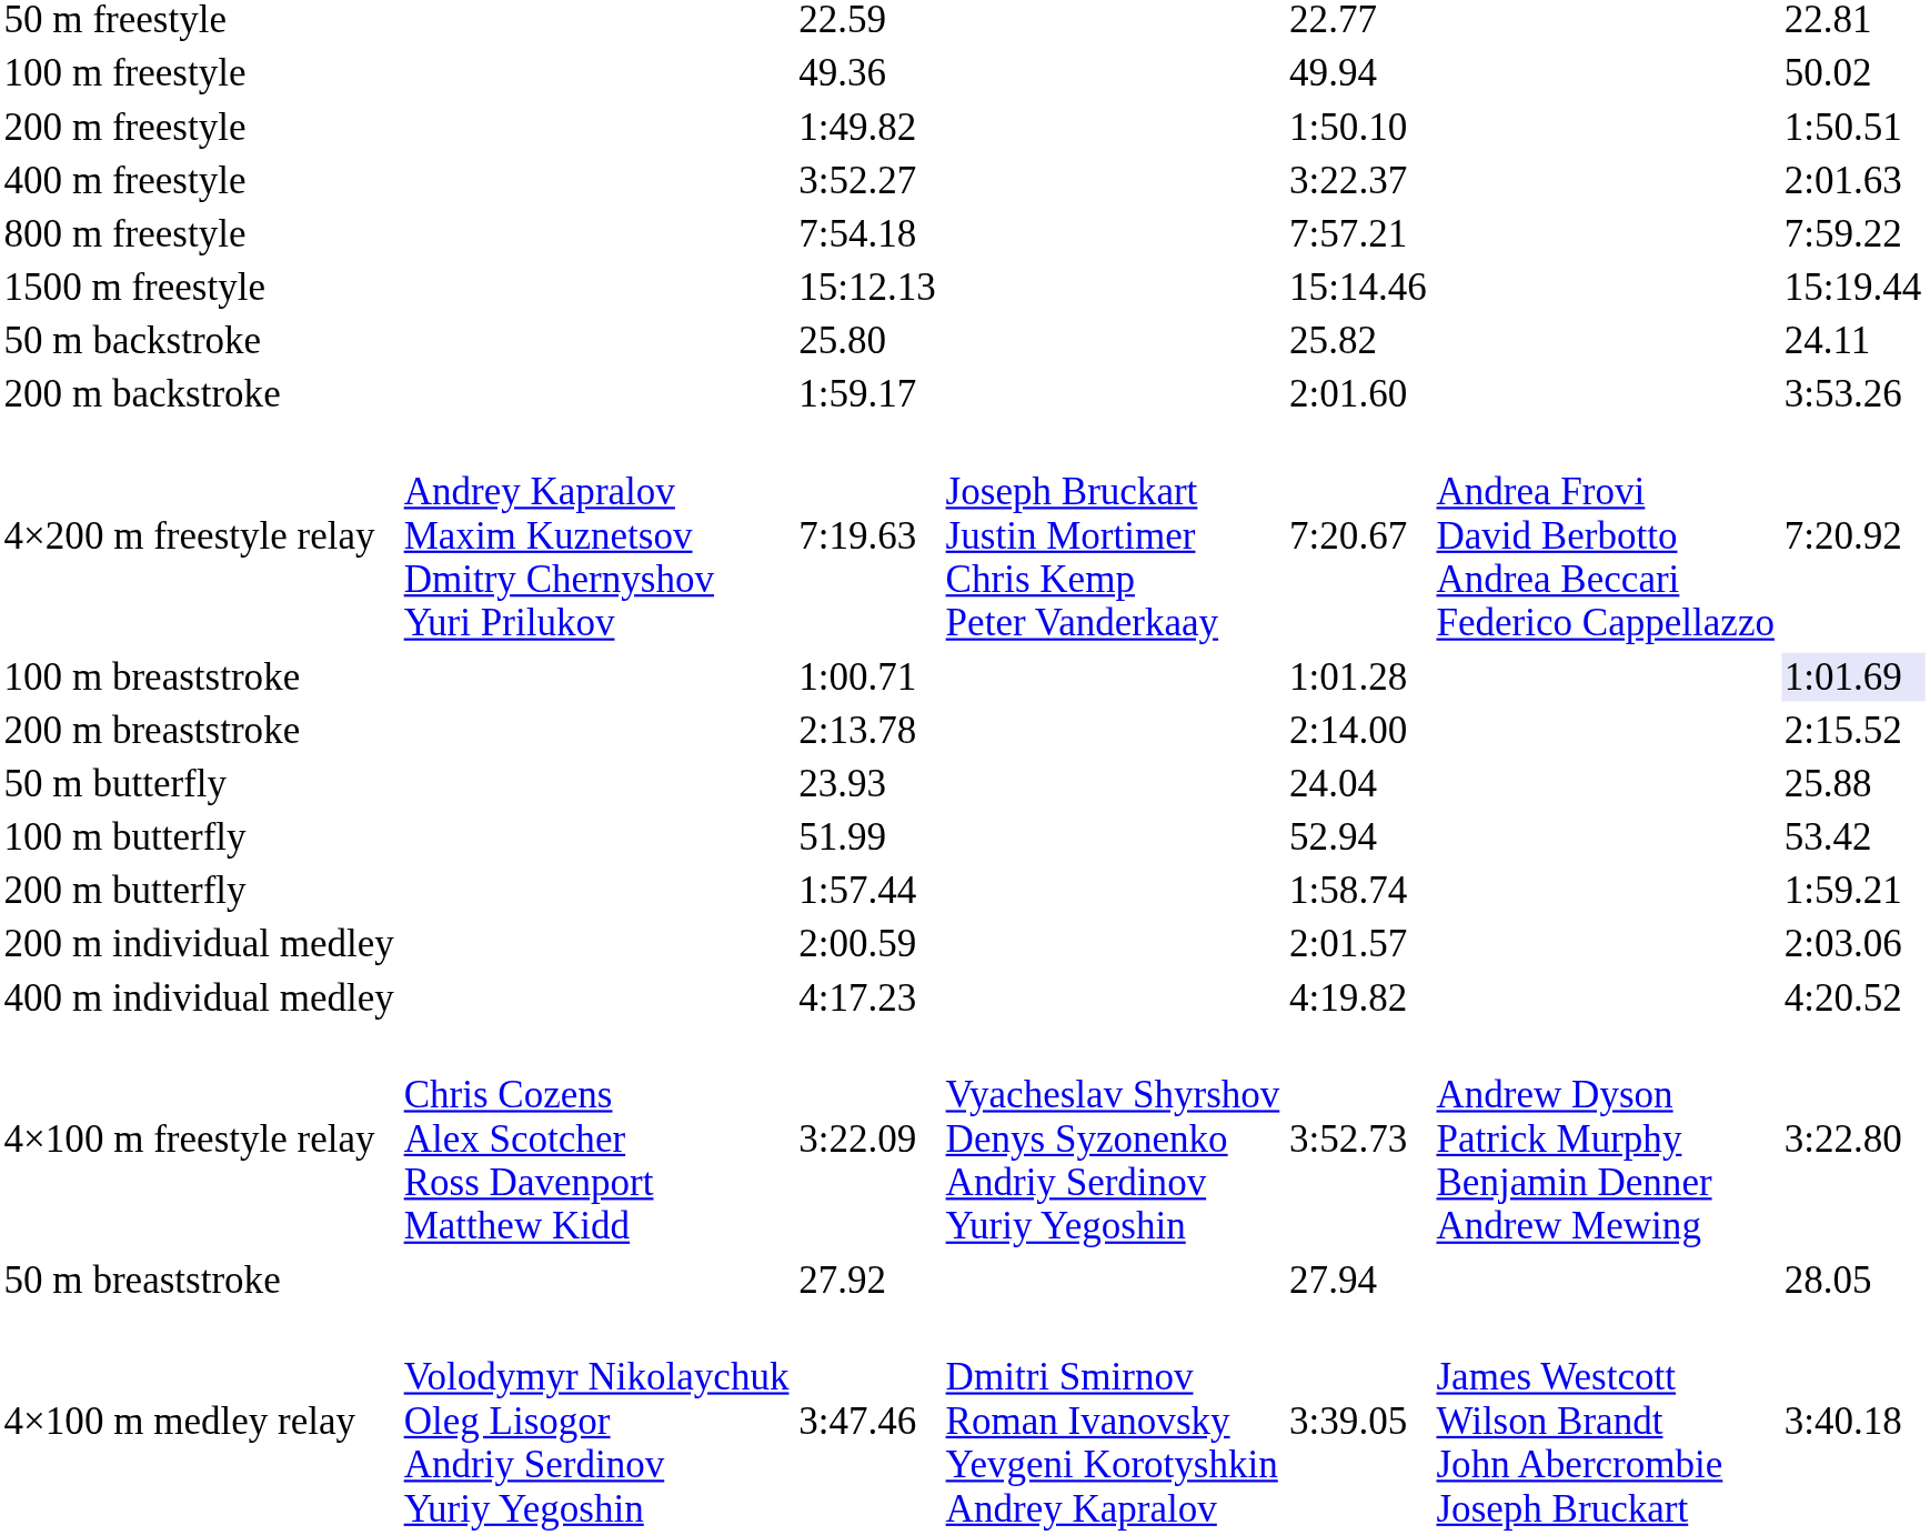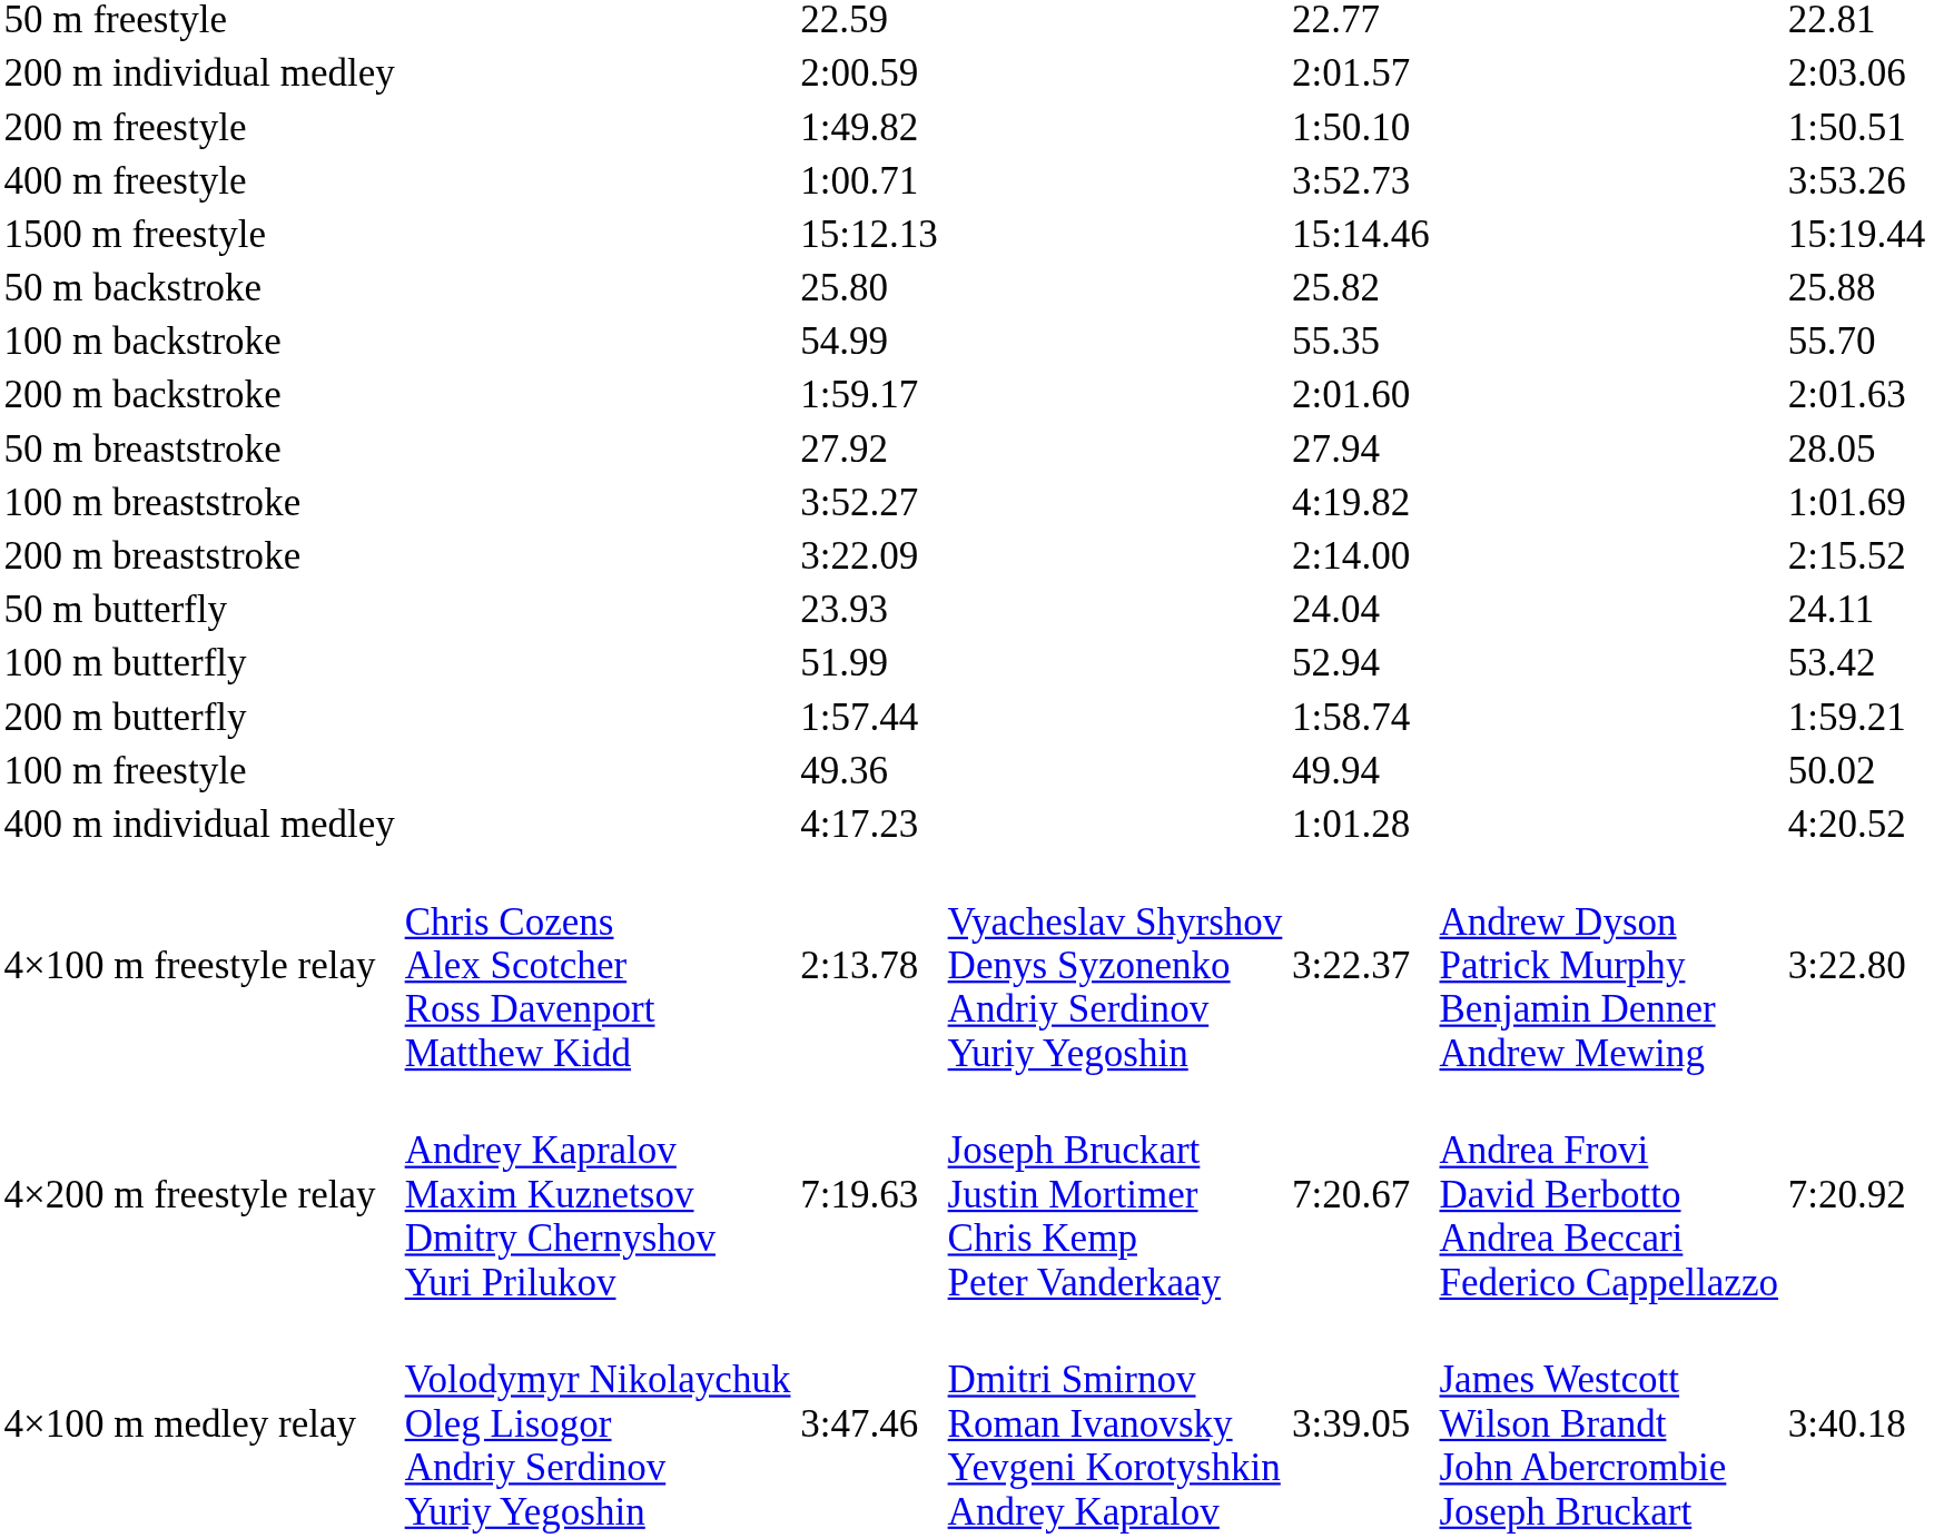rows swapped: 100 m freestyle <-> 200 m individual medley
400 m freestyle | column 3: 3:52.27 -> 1:00.71
400 m freestyle | column 5: 3:22.37 -> 3:52.73
400 m freestyle | column 7: 2:01.63 -> 3:53.26
- row: 800 m freestyle | 7:54.18 | 7:57.21 | 7:59.22
50 m backstroke | column 7: 24.11 -> 25.88
+ row: 100 m backstroke | 54.99 | 55.35 | 55.70
200 m backstroke | column 7: 3:53.26 -> 2:01.63
rows swapped: 50 m breaststroke <-> 4×200 m freestyle relay
100 m breaststroke | column 3: 1:00.71 -> 3:52.27
100 m breaststroke | column 5: 1:01.28 -> 4:19.82
100 m breaststroke | column 7: lavender background -> no background
200 m breaststroke | column 3: 2:13.78 -> 3:22.09
50 m butterfly | column 7: 25.88 -> 24.11
400 m individual medley | column 5: 4:19.82 -> 1:01.28
4×100 m freestyle relay | column 3: 3:22.09 -> 2:13.78
4×100 m freestyle relay | column 5: 3:52.73 -> 3:22.37
